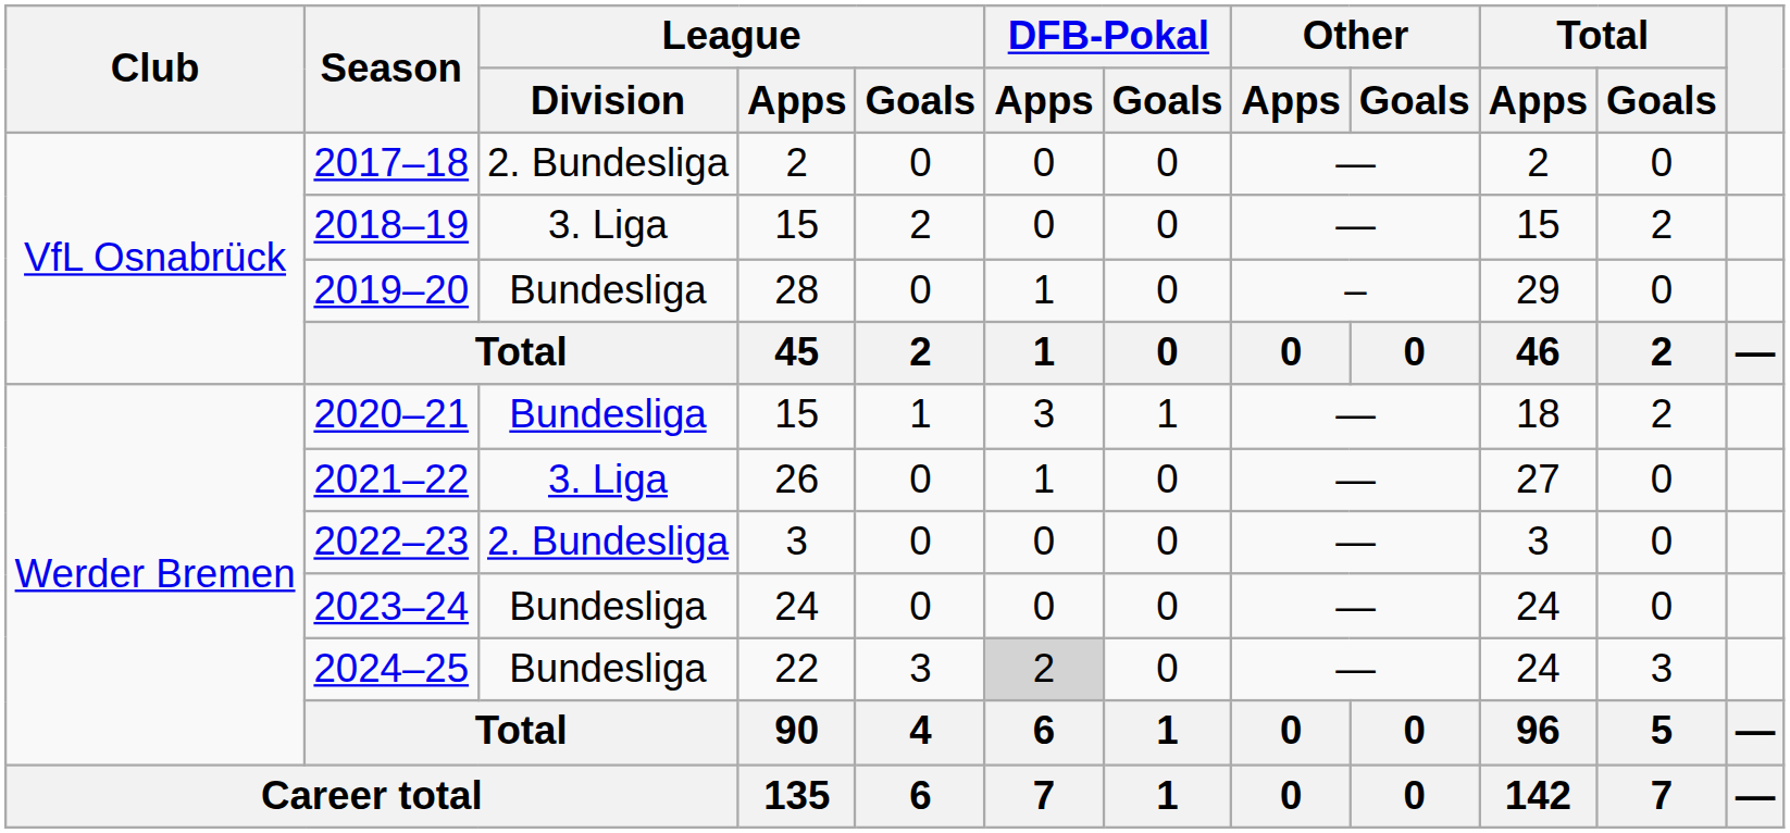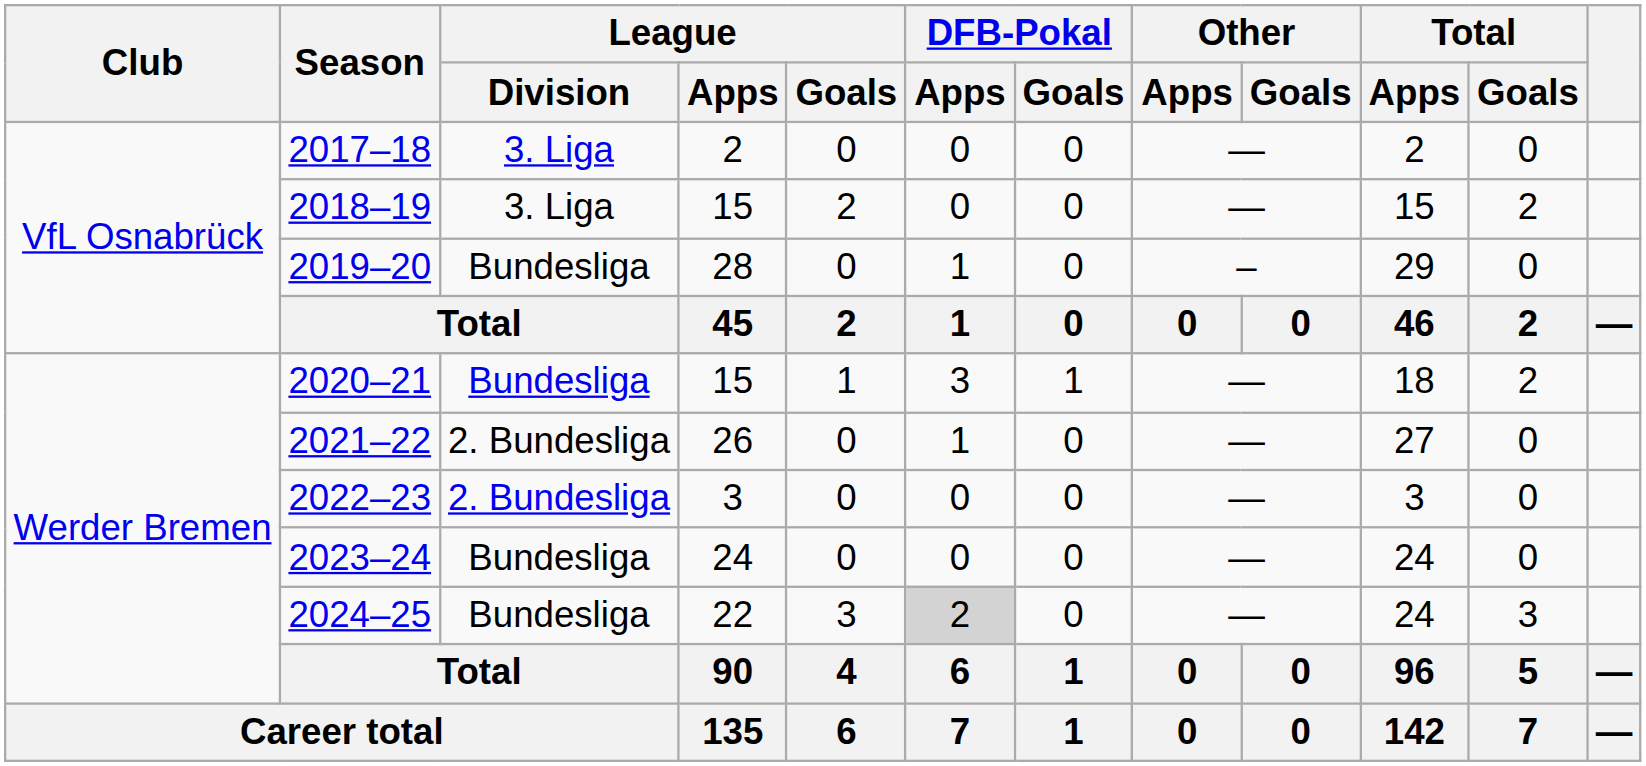2017–18 | League / Division: 2. Bundesliga -> 3. Liga
2021–22 | League / Division: 3. Liga -> 2. Bundesliga
